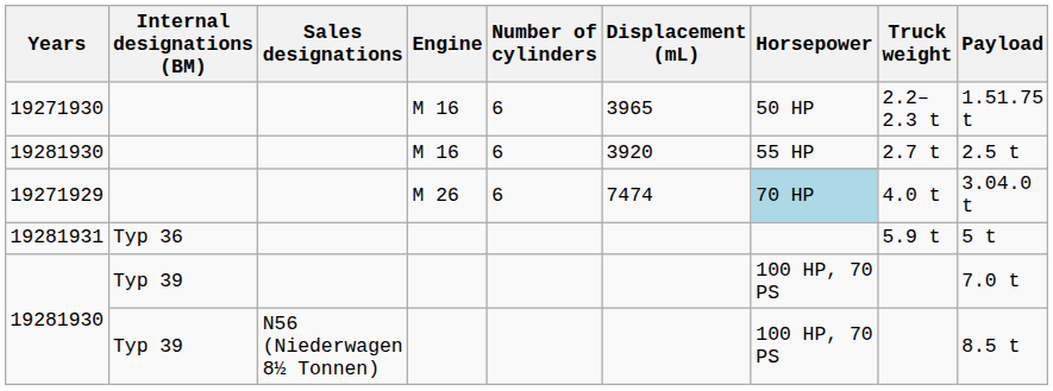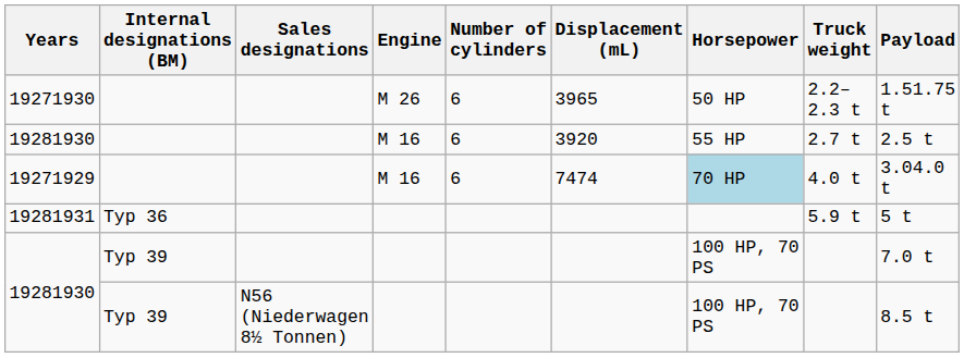19271930 | Engine: M 16 -> M 26
19271929 | Engine: M 26 -> M 16
